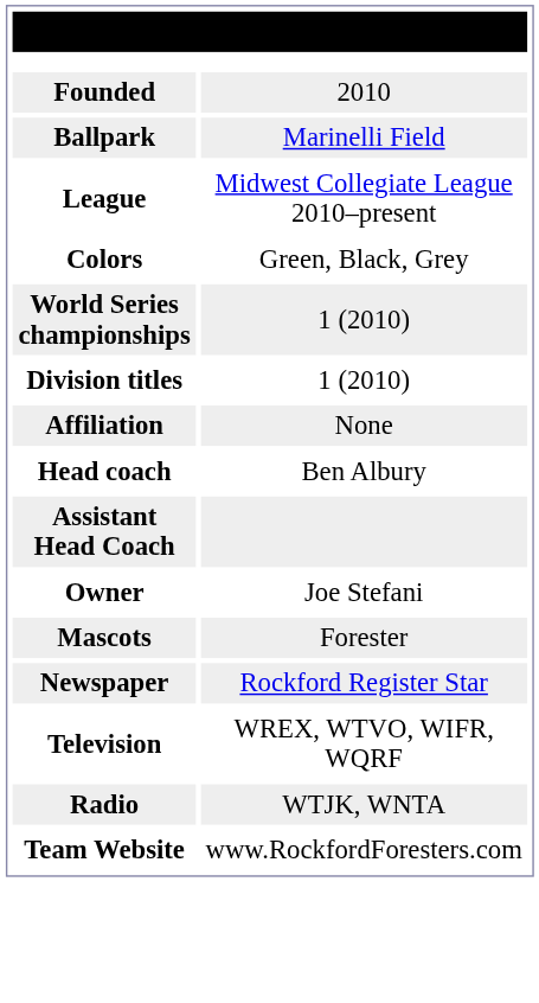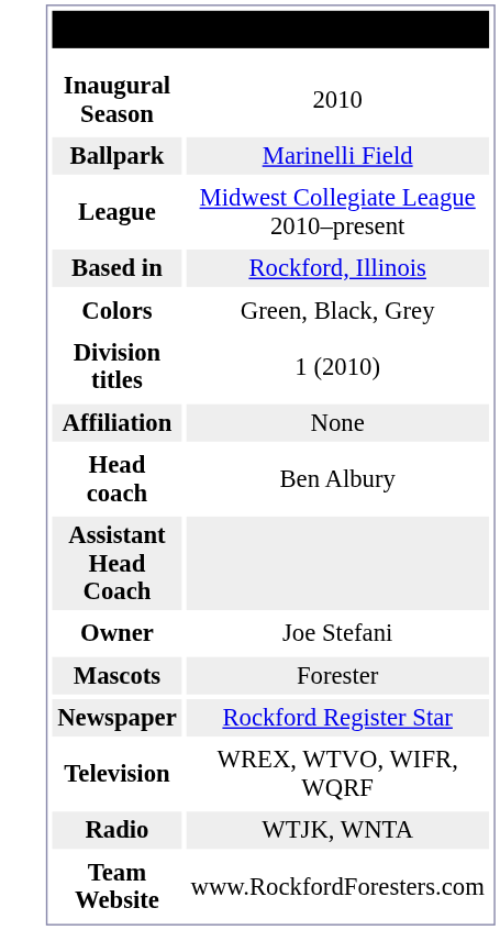- row: Founded | 2010
+ row: Inaugural Season | 2010
+ row: Based in | Rockford, Illinois
- row: World Series championships | 1 (2010)
